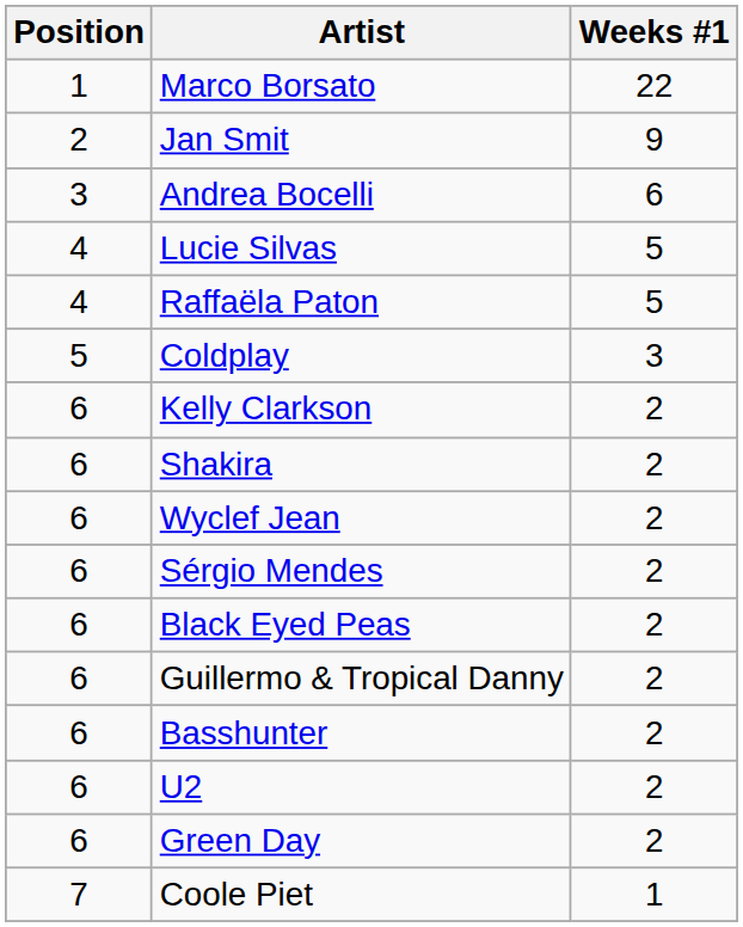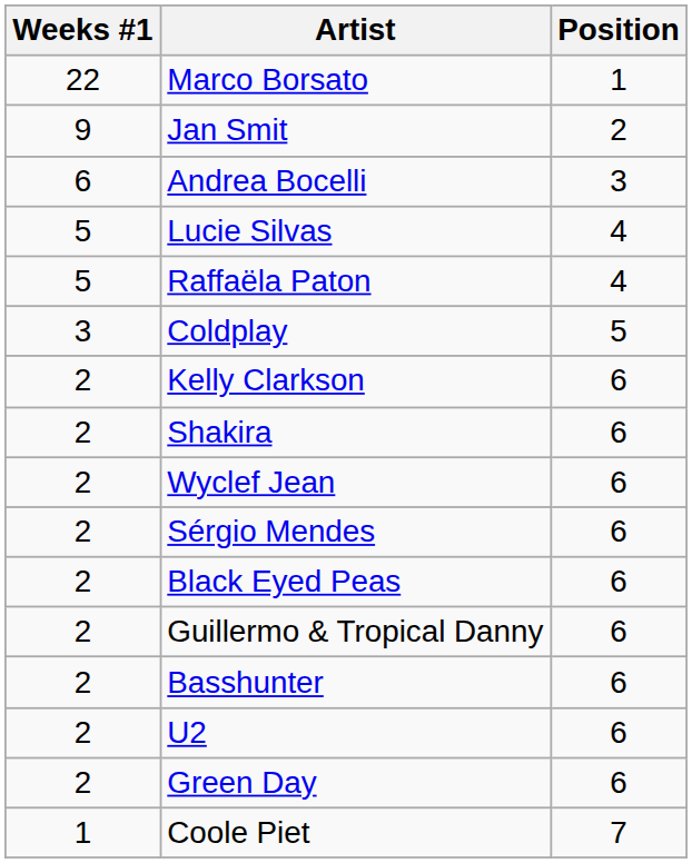columns swapped: Position <-> Weeks #1
